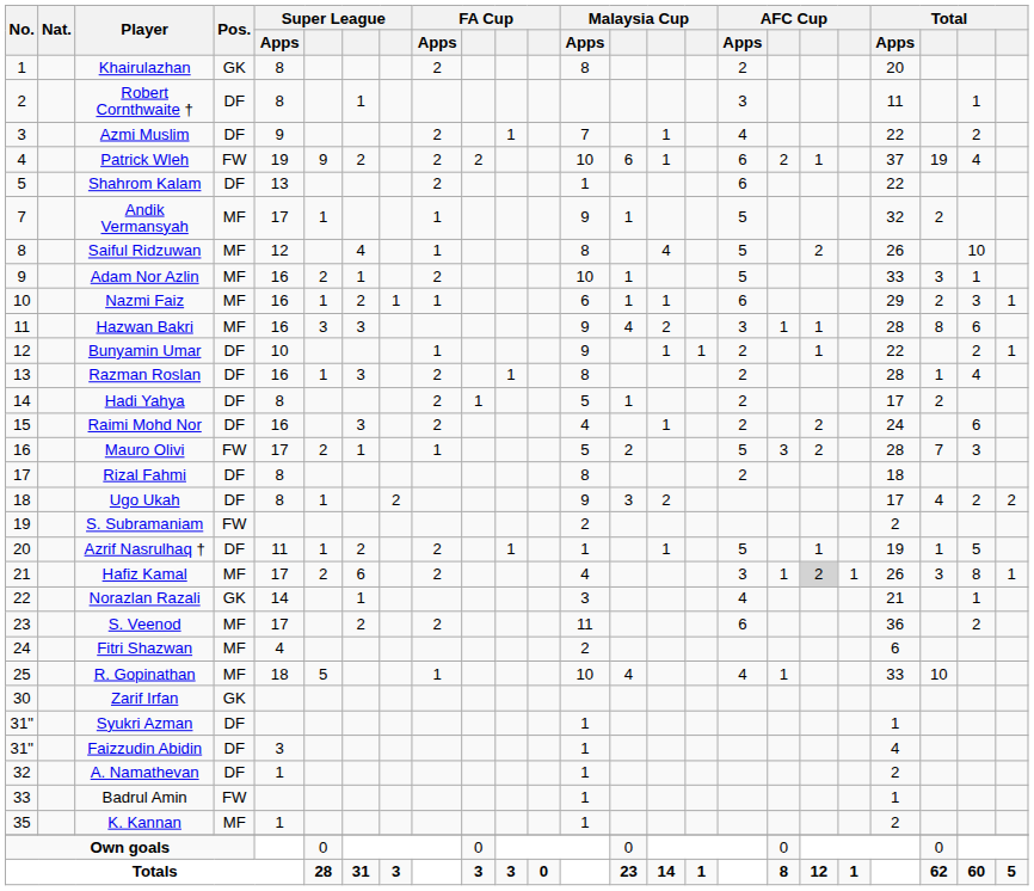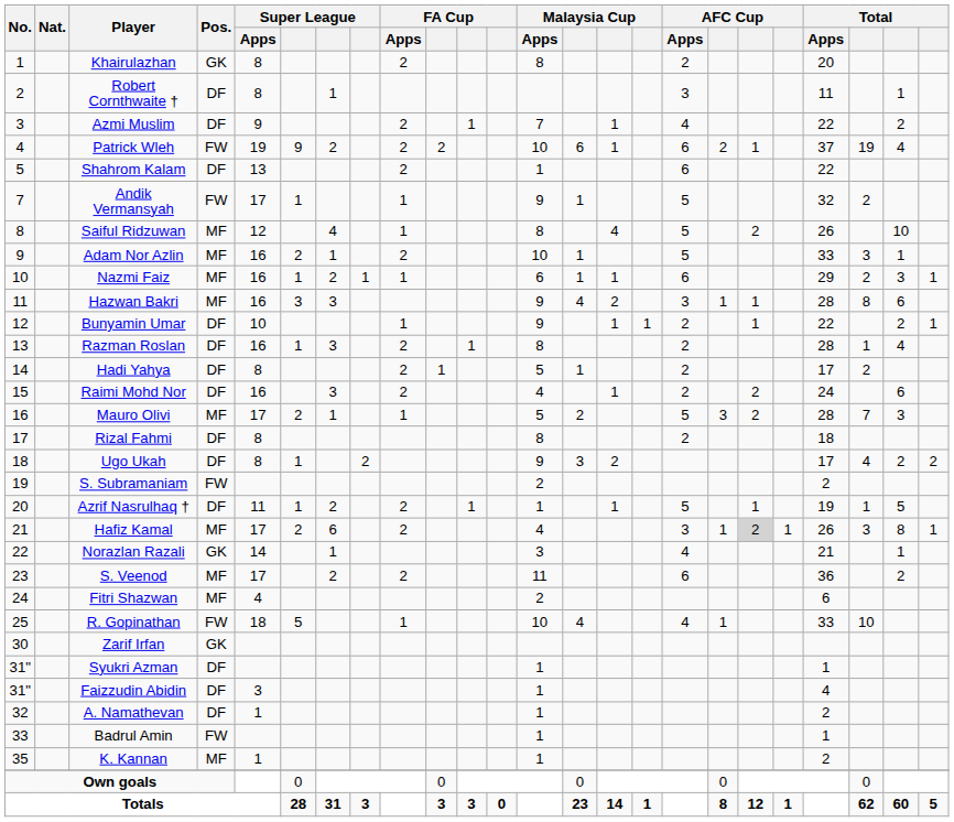Andik Vermansyah | Pos.: MF -> FW
Mauro Olivi | Pos.: FW -> MF
R. Gopinathan | Pos.: MF -> FW
